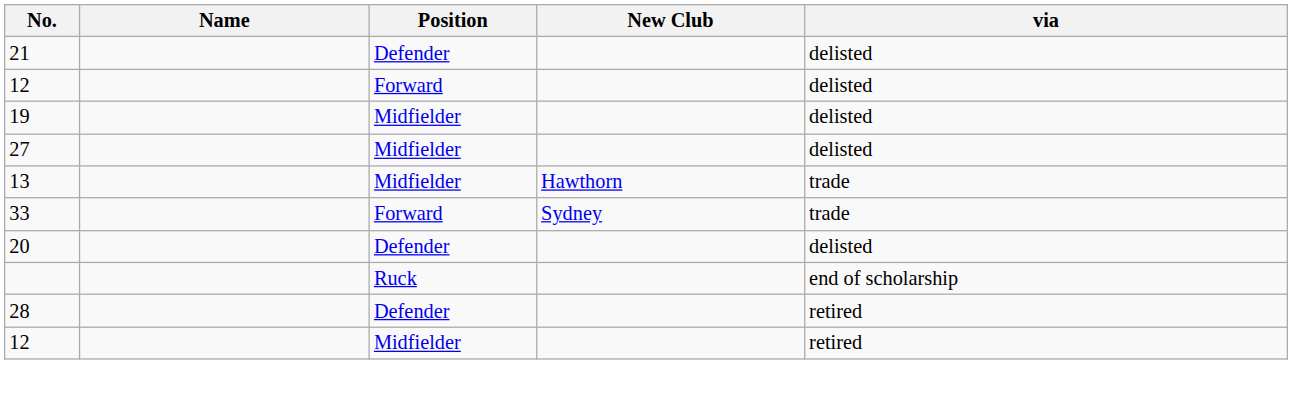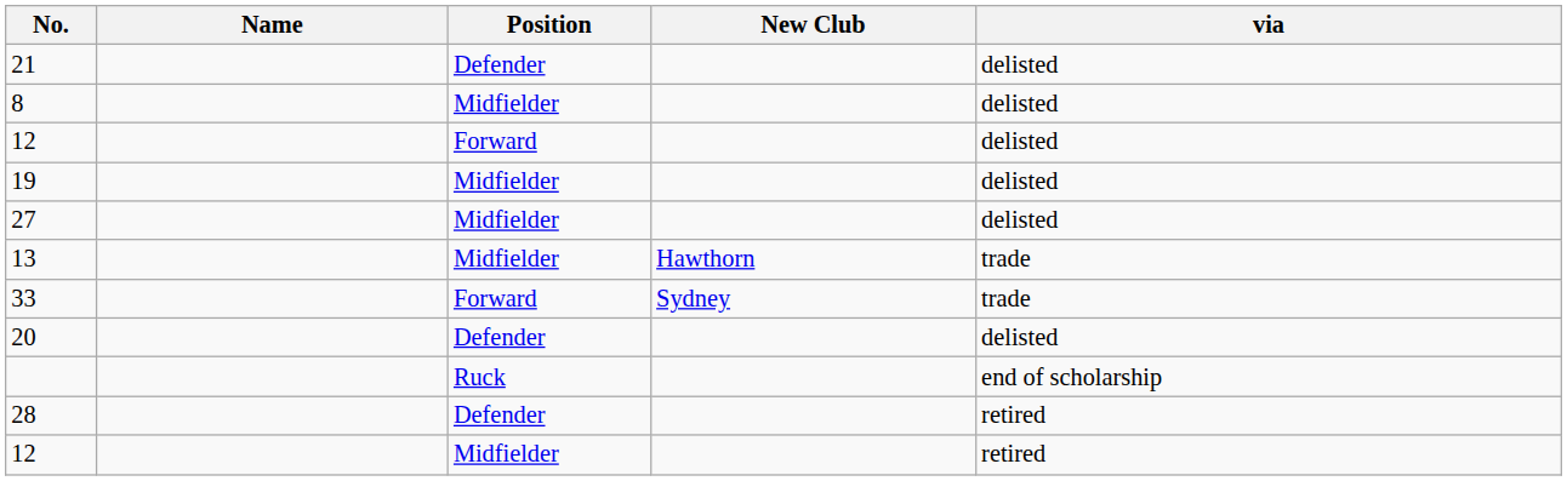+ row: 8 | Midfielder | delisted
